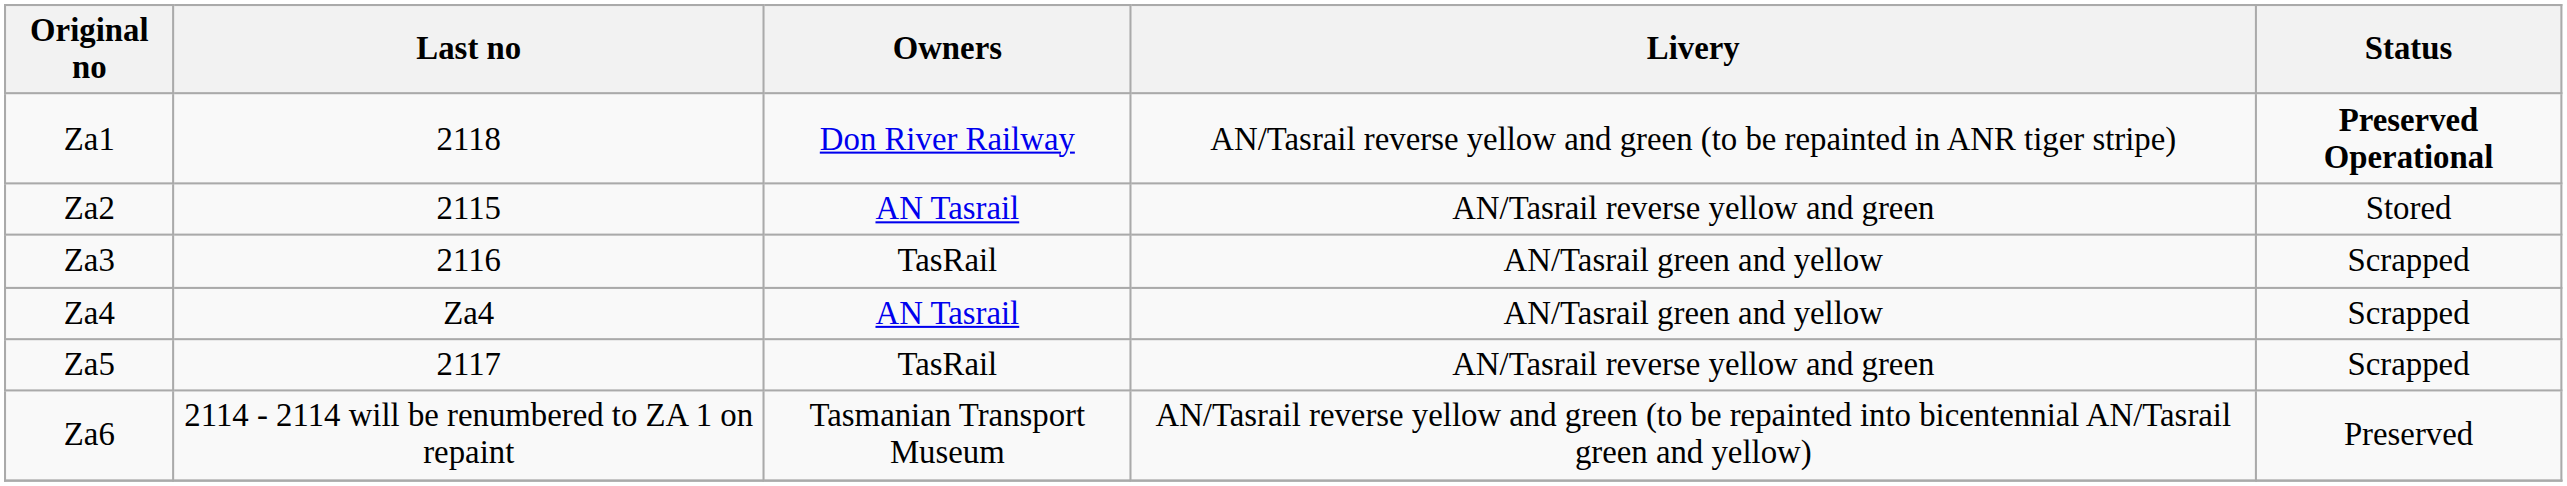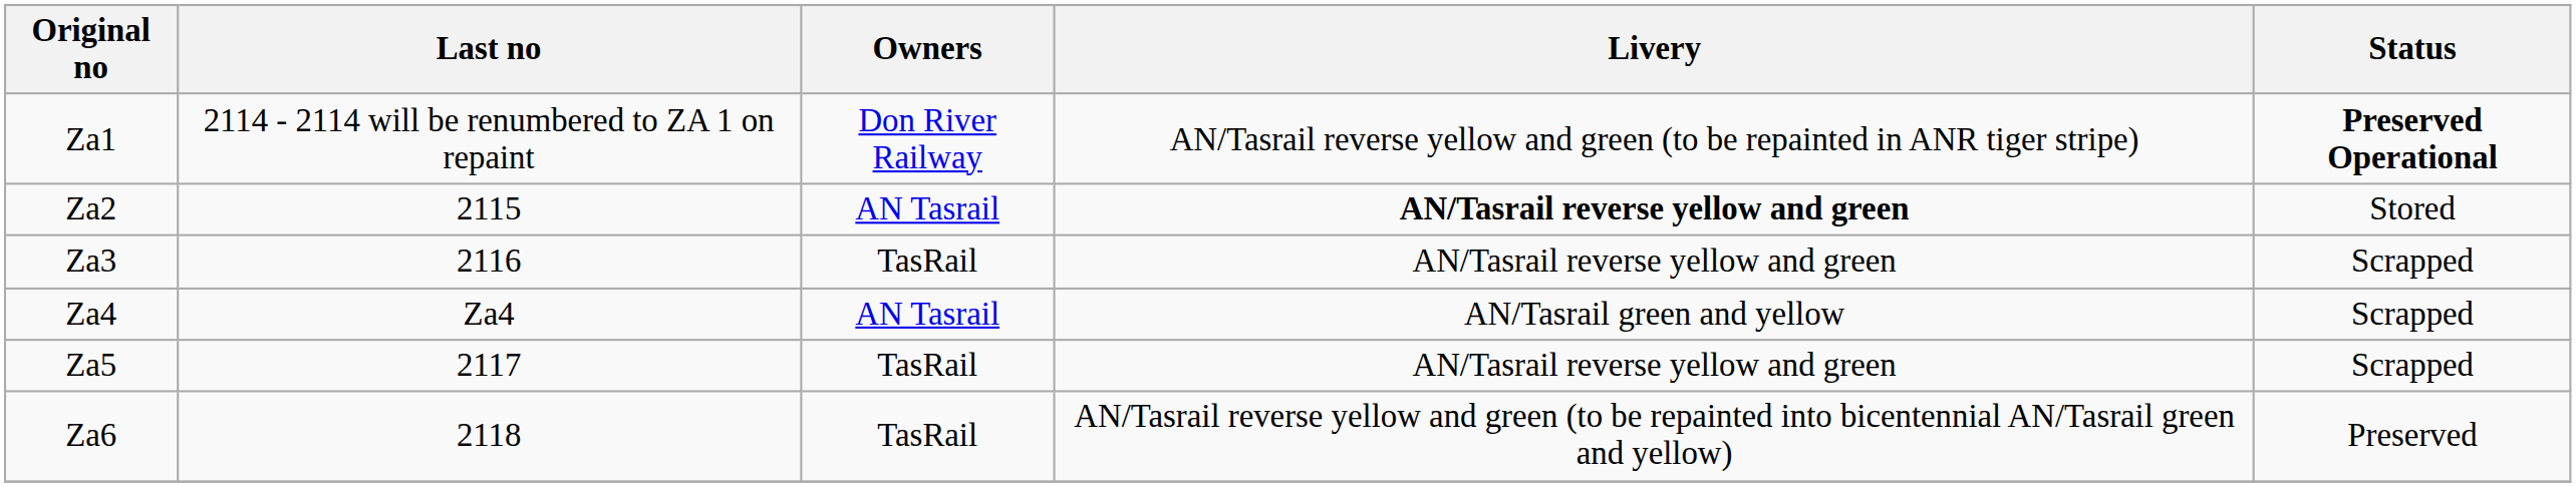Za1 | Last no: 2118 -> 2114 - 2114 will be renumbered to ZA 1 on repaint
Za2 | Livery: normal -> bold
Za3 | Livery: AN/Tasrail green and yellow -> AN/Tasrail reverse yellow and green
Za6 | Last no: 2114 - 2114 will be renumbered to ZA 1 on repaint -> 2118
Za6 | Owners: Tasmanian Transport Museum -> TasRail
